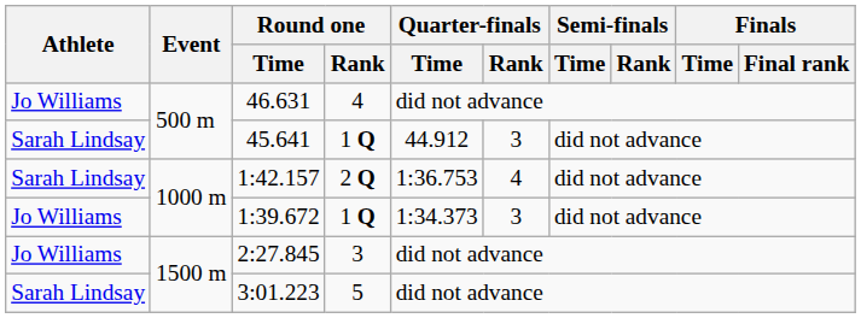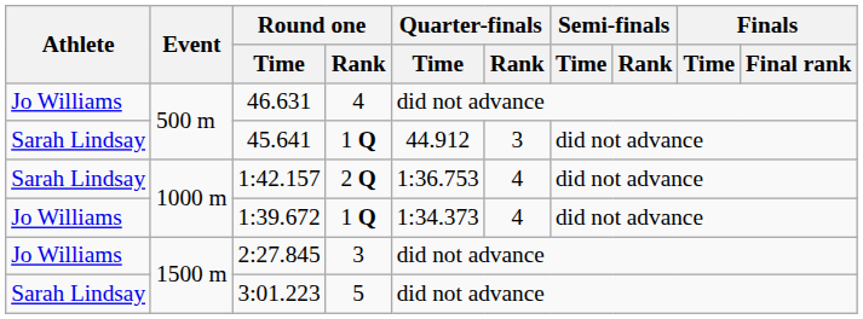1:39.672 | Quarter-finals / Rank: 3 -> 4
